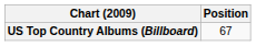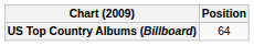US Top Country Albums (Billboard) | Position: 67 -> 64
